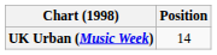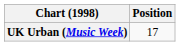UK Urban (Music Week) | Position: 14 -> 17
